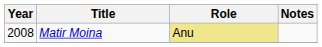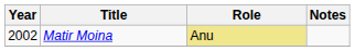Matir Moina | Year: 2008 -> 2002
